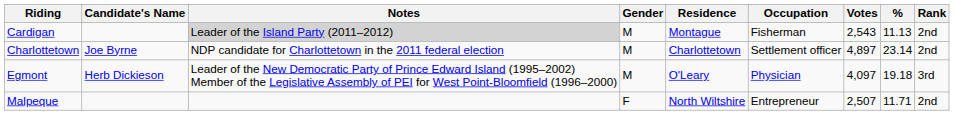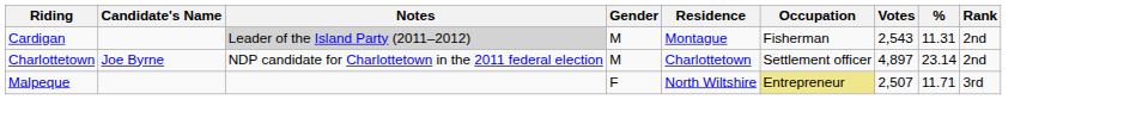Cardigan | %: 11.13 -> 11.31
- row: Egmont | Herb Dickieson | Leader of the New Democratic Party of Prince Edward Island (1995–2002) Member of the Legislative Assembly of PEI for West Point-Bloomfield (1996–2000) | M | O'Leary | Physician | 4,097 | 19.18 | 3rd
Malpeque | Occupation: no background -> khaki background
Malpeque | Rank: 2nd -> 3rd
